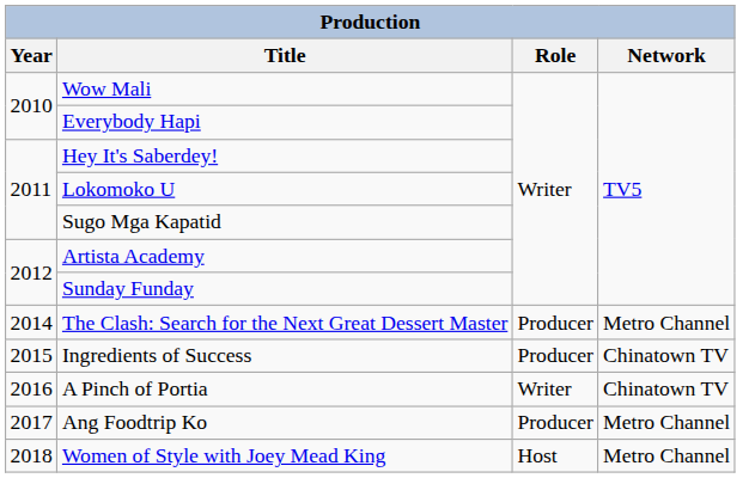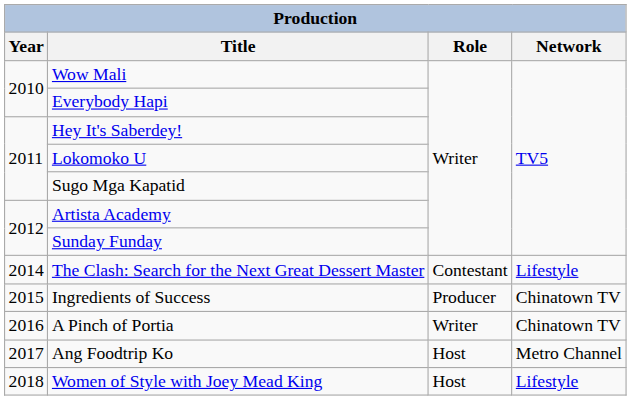The Clash: Search for the Next Great Dessert Master | Role: Producer -> Contestant
The Clash: Search for the Next Great Dessert Master | Network: Metro Channel -> Lifestyle
Ang Foodtrip Ko | Role: Producer -> Host
Women of Style with Joey Mead King | Network: Metro Channel -> Lifestyle
